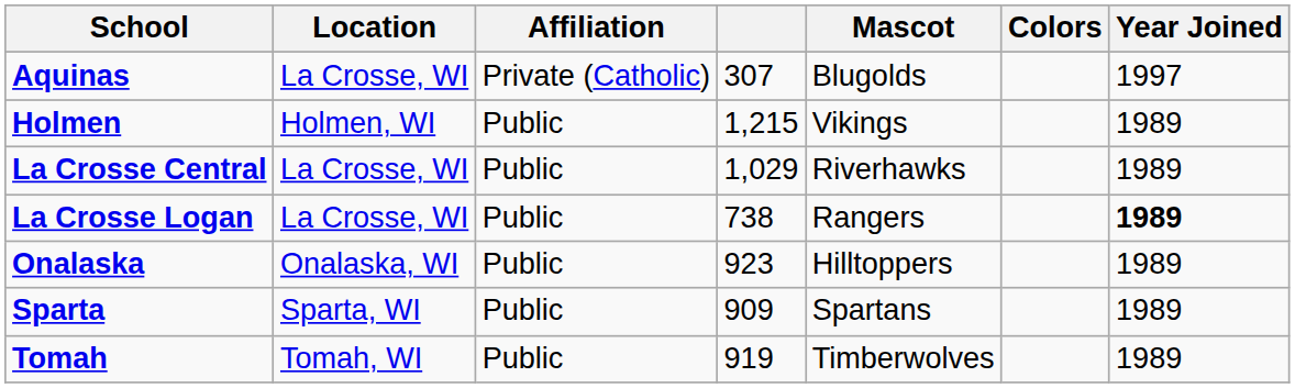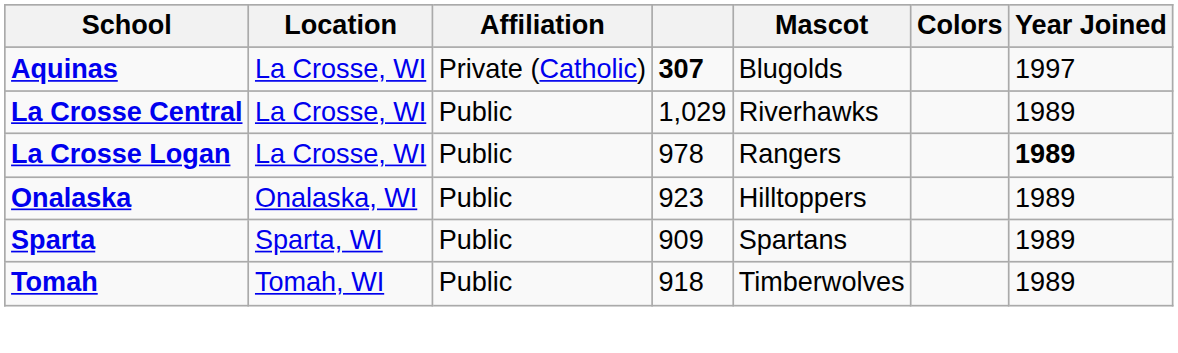Aquinas | column 4: normal -> bold
- row: Holmen | Holmen, WI | Public | 1,215 | Vikings | 1989
La Crosse Logan | column 4: 738 -> 978
Tomah | column 4: 919 -> 918
